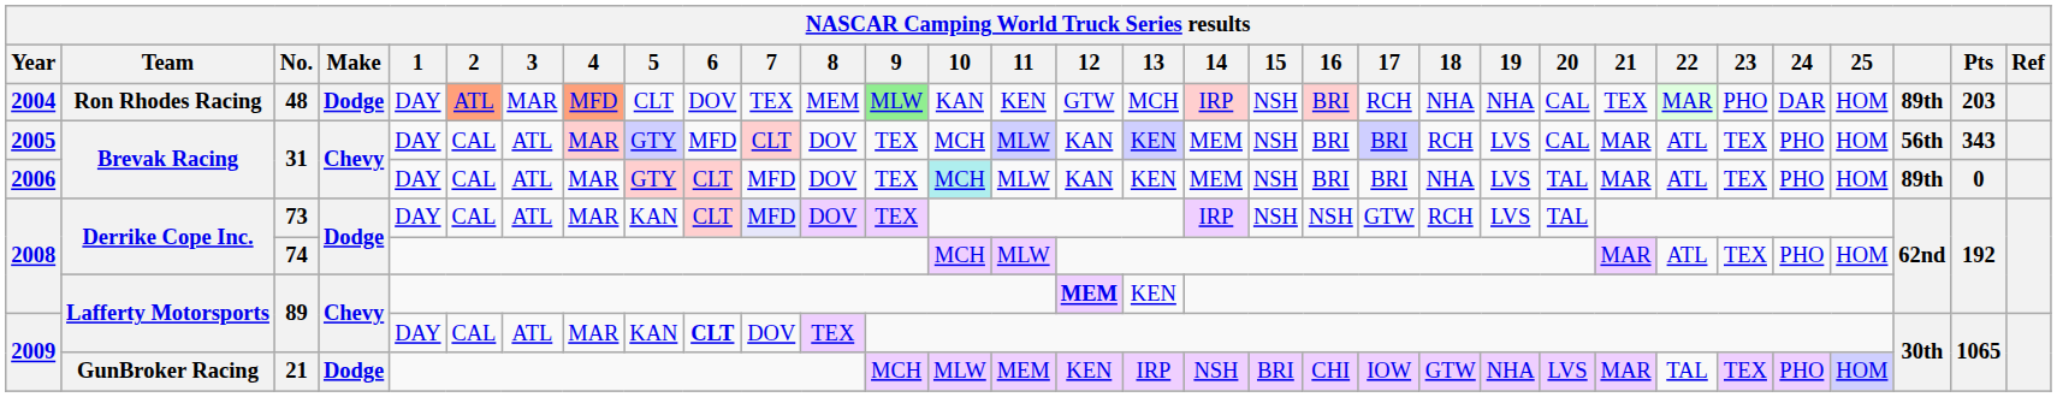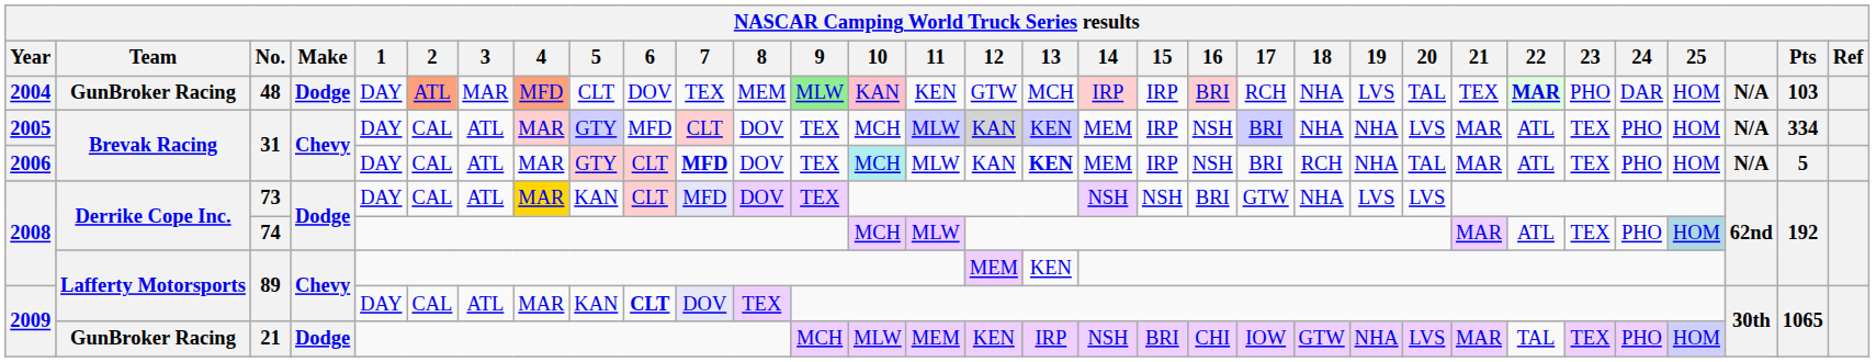48 | Team: Ron Rhodes Racing -> GunBroker Racing
48 | 10: no background -> pink background
48 | 15: NSH -> IRP
48 | 19: NHA -> LVS
48 | 20: CAL -> TAL
48 | 22: normal -> bold
48 | column 30: 89th -> N/A
48 | Pts: 203 -> 103
2005 / 31 | 12: no background -> lightgrey background
2005 / 31 | 15: NSH -> IRP
2005 / 31 | 16: BRI -> NSH
2005 / 31 | 18: RCH -> NHA
2005 / 31 | 19: LVS -> NHA
2005 / 31 | 20: CAL -> LVS
2005 / 31 | column 30: 56th -> N/A
2005 / 31 | Pts: 343 -> 334
2006 / 31 | 7: normal -> bold
2006 / 31 | 13: normal -> bold
2006 / 31 | 15: NSH -> IRP
2006 / 31 | 16: BRI -> NSH
2006 / 31 | 18: NHA -> RCH
2006 / 31 | 19: LVS -> NHA
2006 / 31 | column 30: 89th -> N/A
2006 / 31 | Pts: 0 -> 5
73 | 4: no background -> gold background
73 | 14: IRP -> NSH
73 | 16: NSH -> BRI
73 | 18: RCH -> NHA
73 | 20: TAL -> LVS
74 | 25: no background -> lightblue background
2008 / 89 | 12: bold -> normal
2009 / 89 | 7: no background -> lavender background
